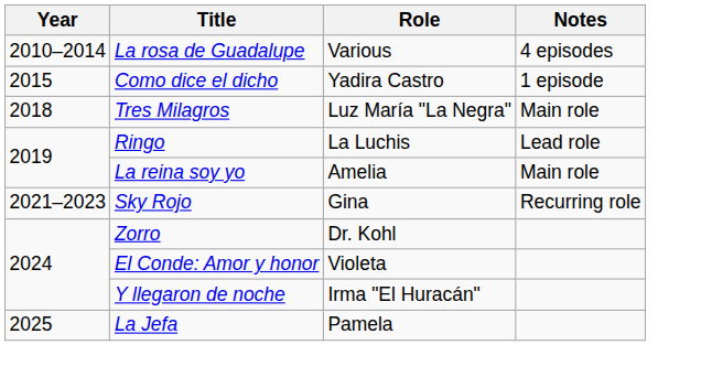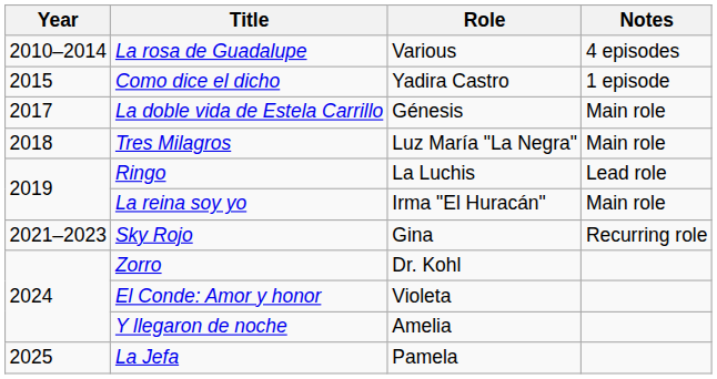+ row: 2017 | La doble vida de Estela Carrillo | Génesis | Main role
La reina soy yo | Role: Amelia -> Irma "El Huracán"
Y llegaron de noche | Role: Irma "El Huracán" -> Amelia
